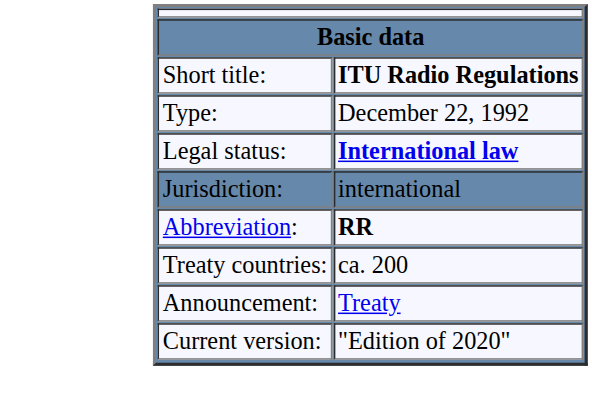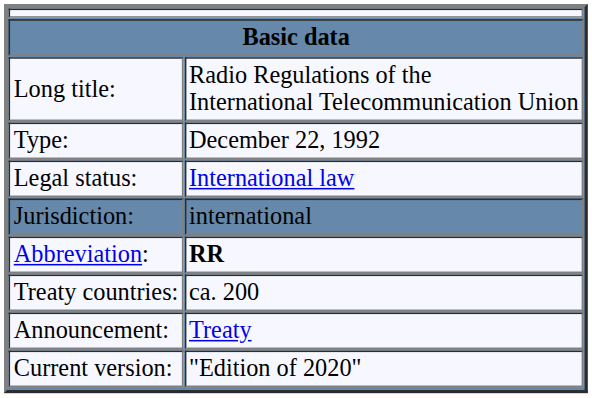- row: Short title: | ITU Radio Regulations
+ row: Long title: | Radio Regulations of the International Telecommunication Union
Legal status: | column 2: bold -> normal
